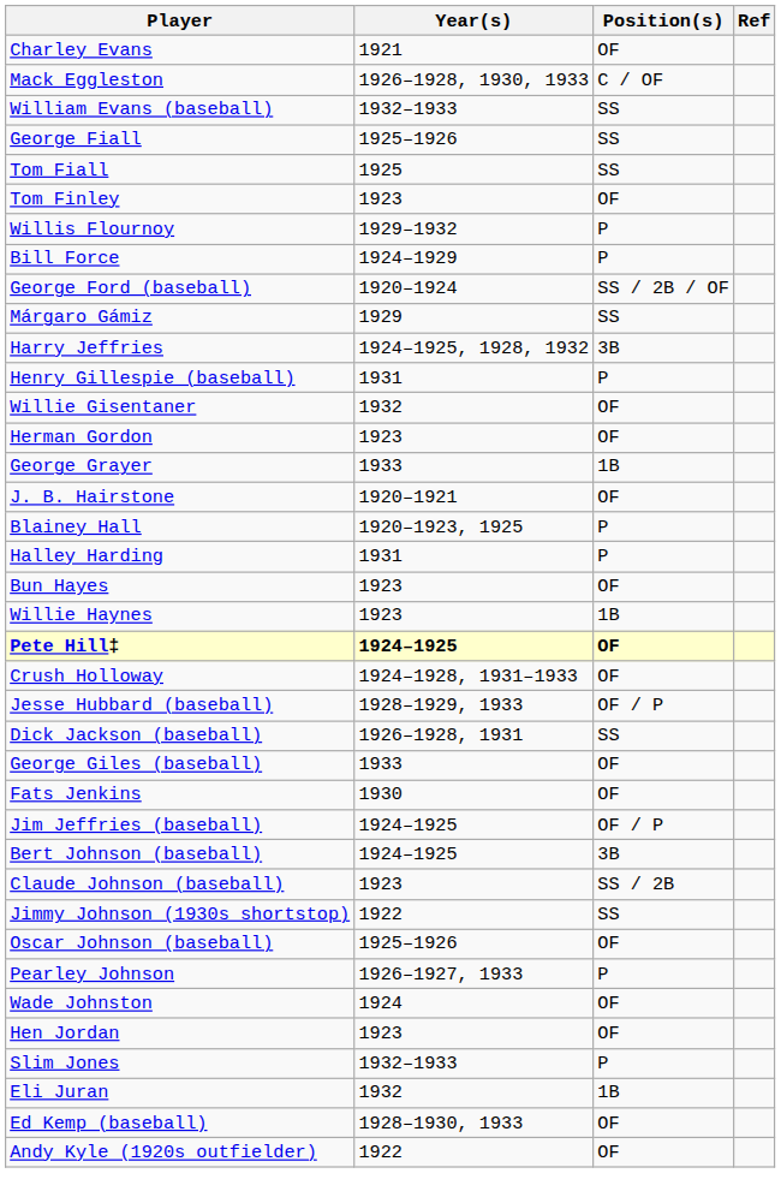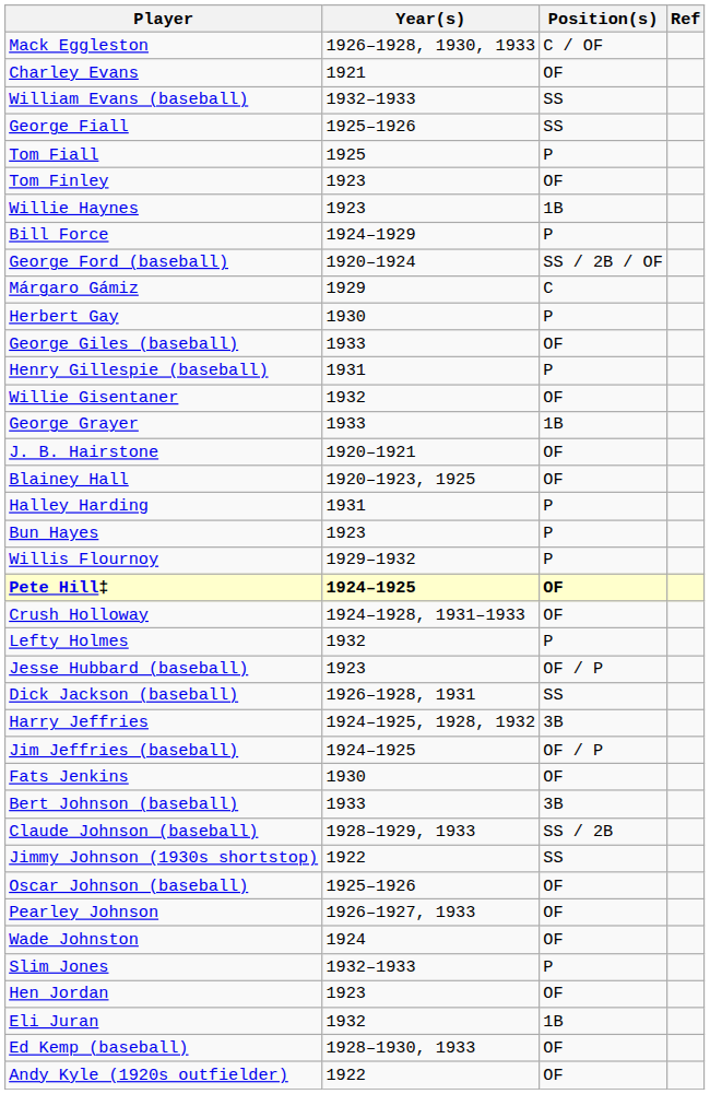rows swapped: Mack Eggleston <-> Charley Evans
Tom Fiall | Position(s): SS -> P
rows swapped: Willis Flournoy <-> Willie Haynes
Márgaro Gámiz | Position(s): SS -> C
+ row: Herbert Gay | 1930 | P
rows swapped: George Giles (baseball) <-> Harry Jeffries
- row: Herman Gordon | 1923 | OF
Blainey Hall | Position(s): P -> OF
Bun Hayes | Position(s): OF -> P
+ row: Lefty Holmes | 1932 | P
Jesse Hubbard (baseball) | Year(s): 1928–1929, 1933 -> 1923
rows swapped: Jim Jeffries (baseball) <-> Fats Jenkins
Bert Johnson (baseball) | Year(s): 1924–1925 -> 1933
Claude Johnson (baseball) | Year(s): 1923 -> 1928–1929, 1933
Pearley Johnson | Position(s): P -> OF
rows swapped: Slim Jones <-> Hen Jordan
